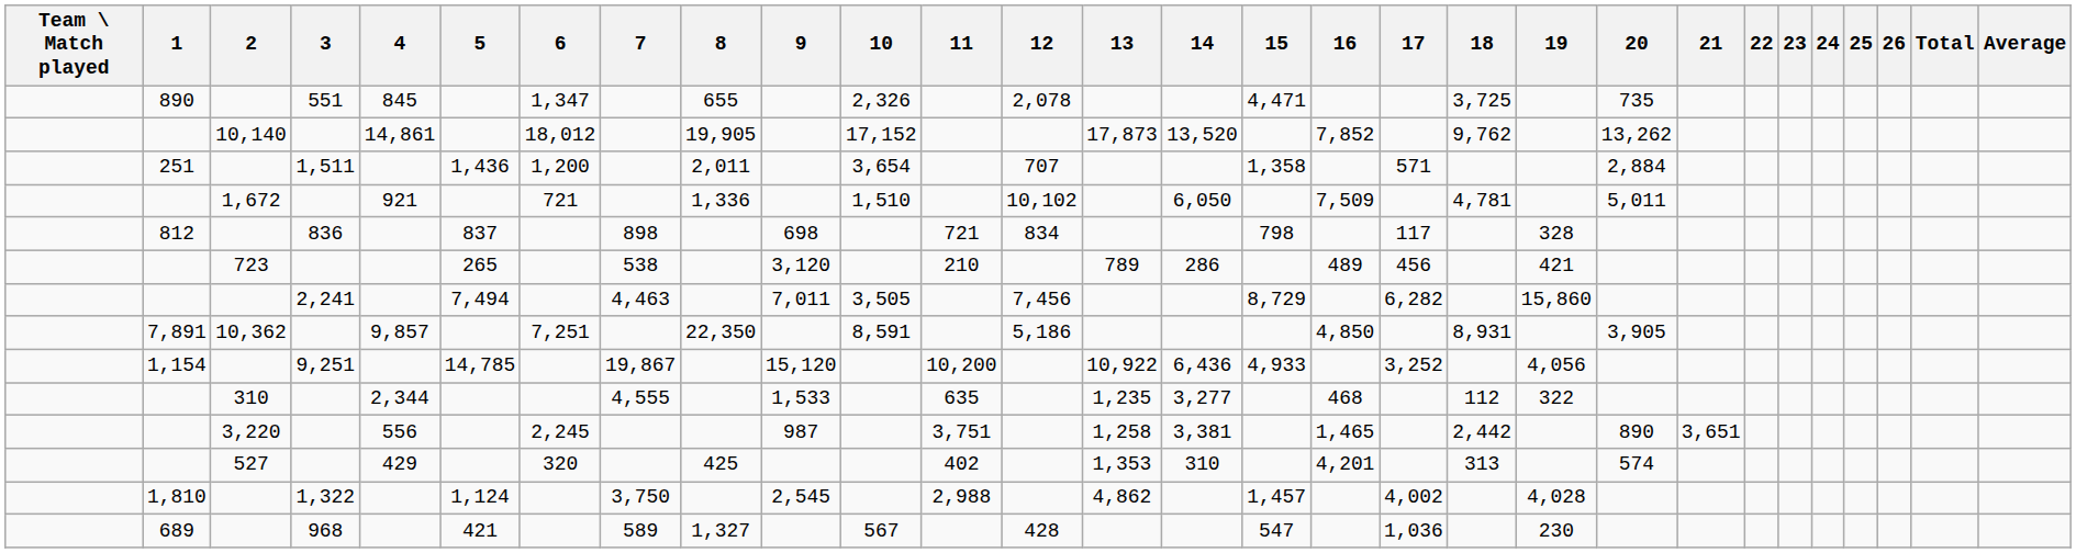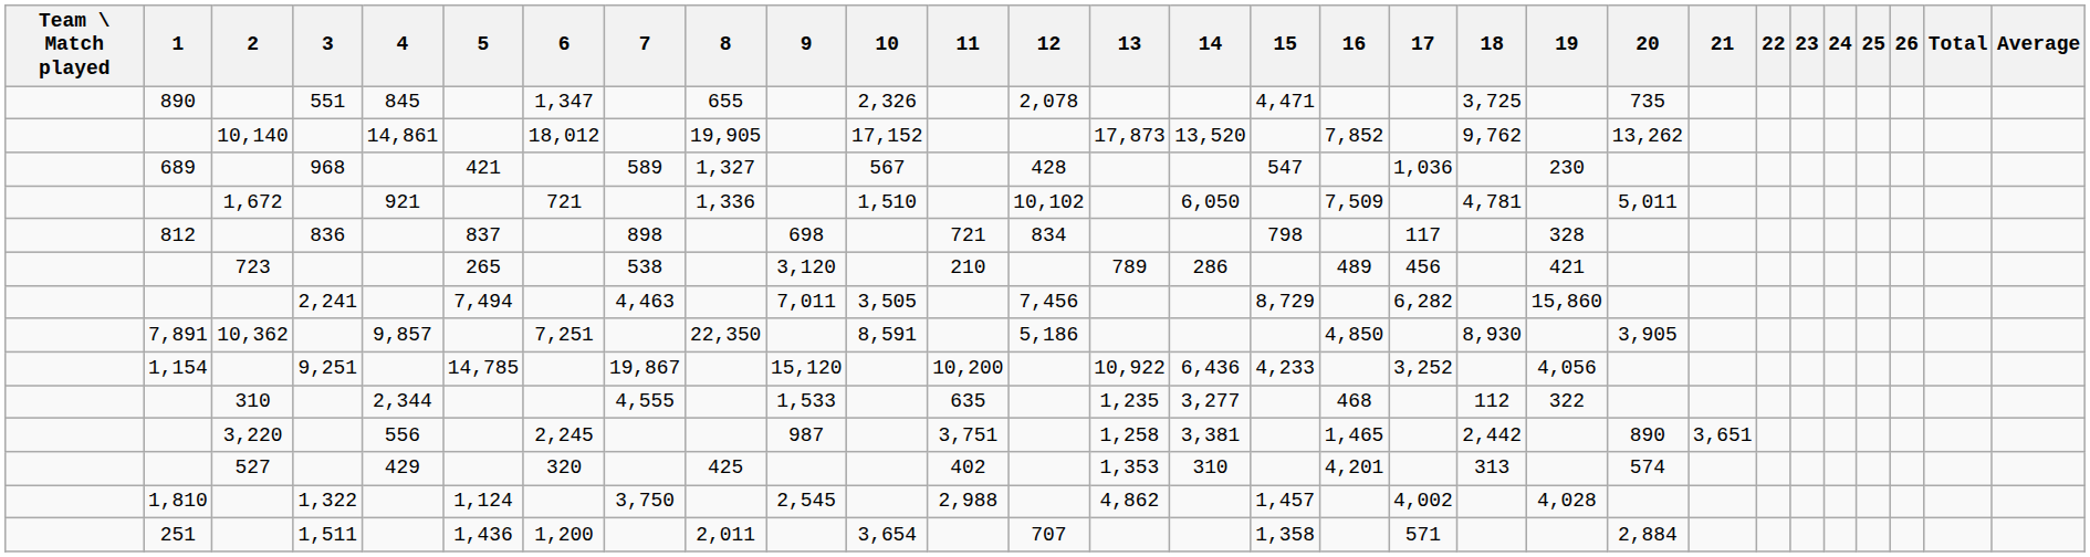rows swapped: 251 <-> 689
7,891 | 18: 8,931 -> 8,930
1,154 | 15: 4,933 -> 4,233
